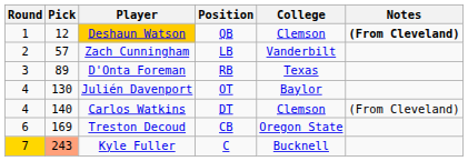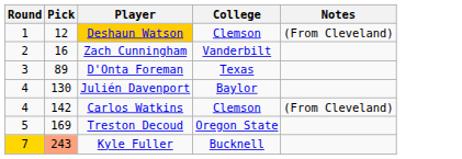- column: Position | QB | LB | RB | OT | DT | CB | C
Deshaun Watson | Notes: bold -> normal
Zach Cunningham | Pick: 57 -> 16
Carlos Watkins | Pick: 140 -> 142
Treston Decoud | Round: 6 -> 5
